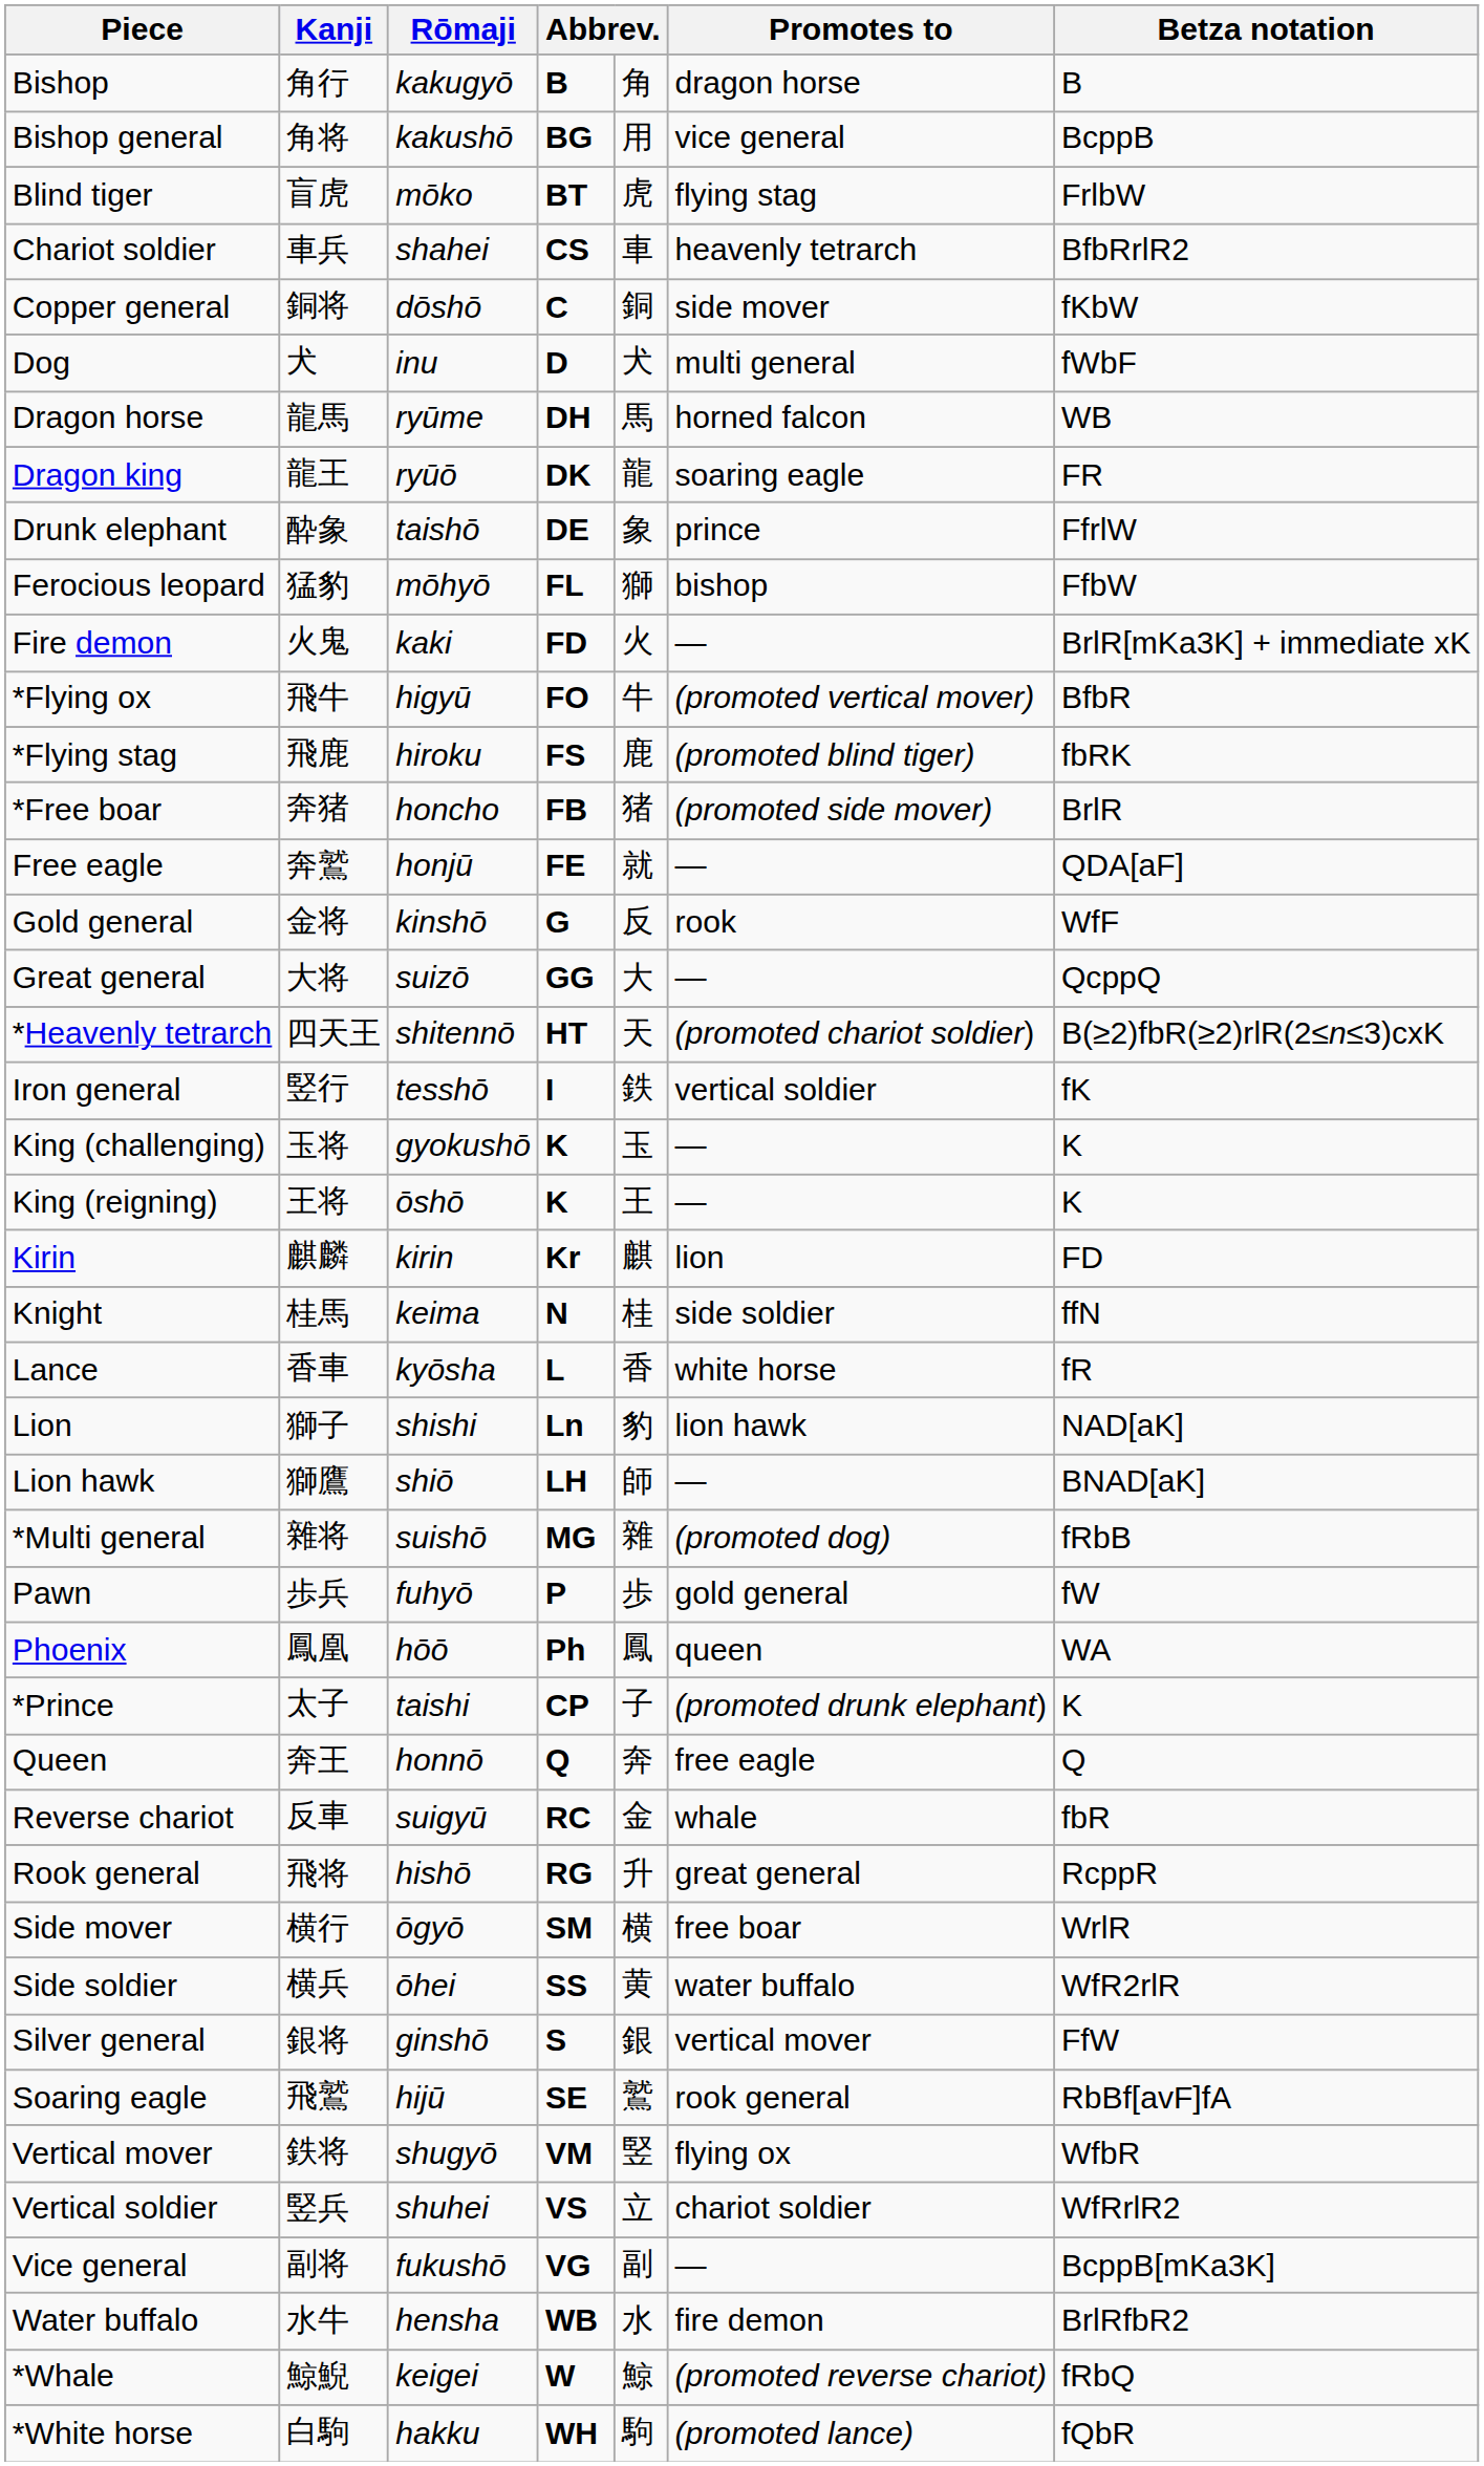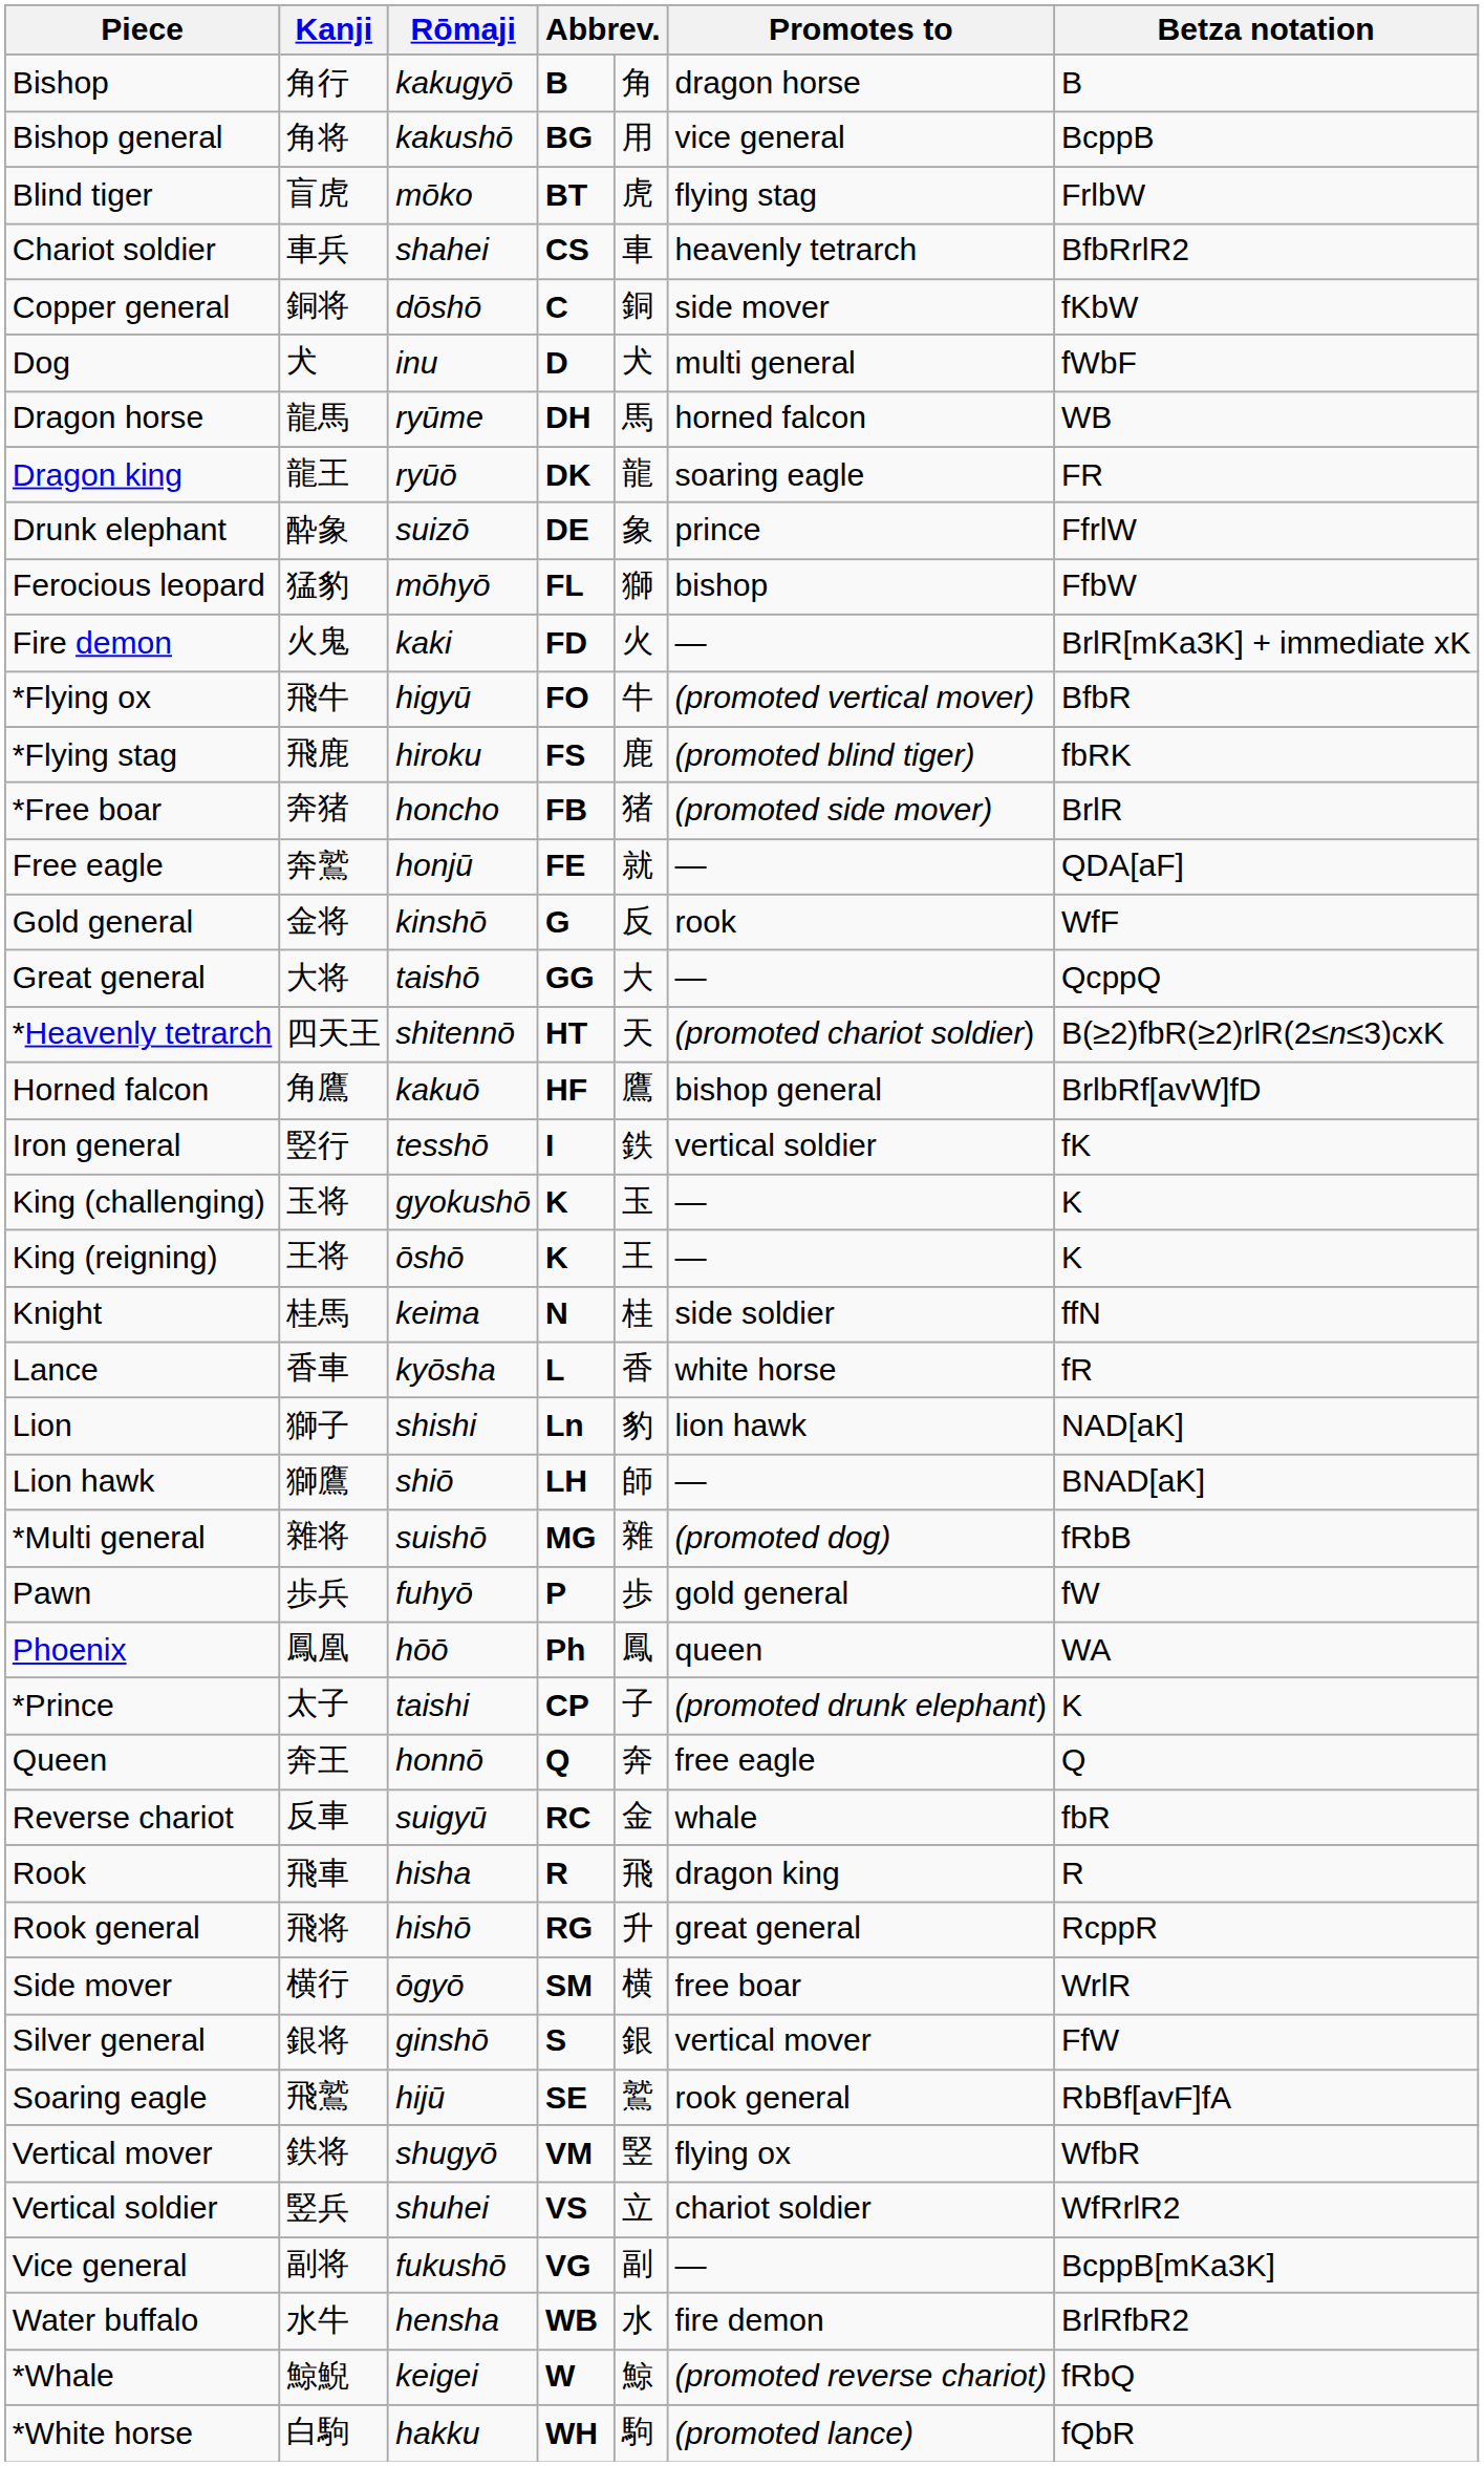Drunk elephant | Rōmaji: taishō -> suizō
Great general | Rōmaji: suizō -> taishō
+ row: Horned falcon | 角鷹 | kakuō | HF | 鷹 | bishop general | BrlbRf[avW]fD
- row: Kirin | 麒麟 | kirin | Kr | 麒 | lion | FD
+ row: Rook | 飛車 | hisha | R | 飛 | dragon king | R
- row: Side soldier | 横兵 | ōhei | SS | 黄 | water buffalo | WfR2rlR
